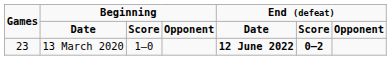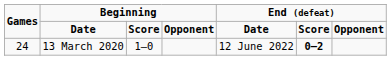13 March 2020 | Games: 23 -> 24
13 March 2020 | End (defeat) / Date: bold -> normal
